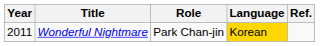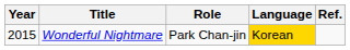Wonderful Nightmare | Year: 2011 -> 2015
